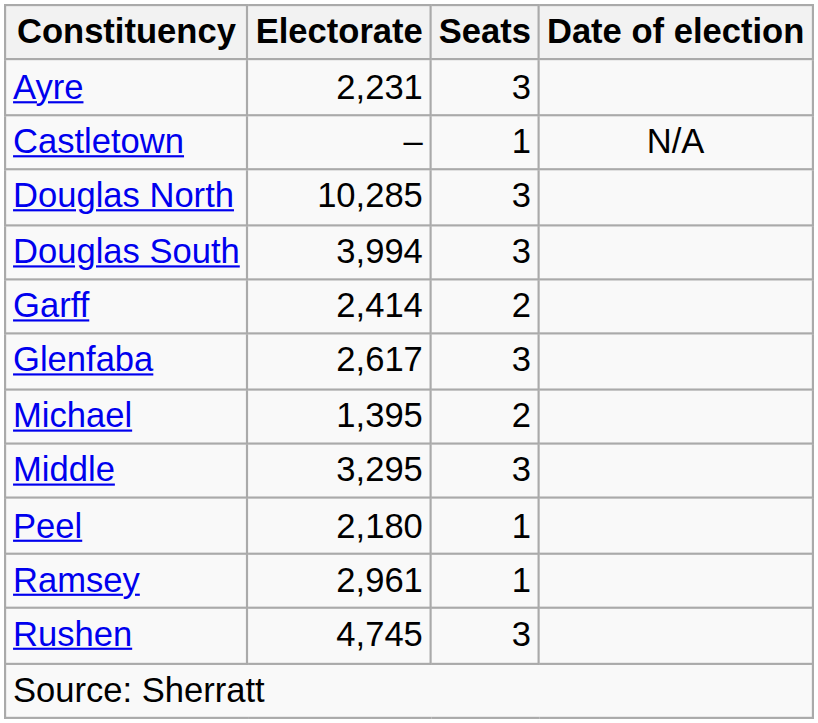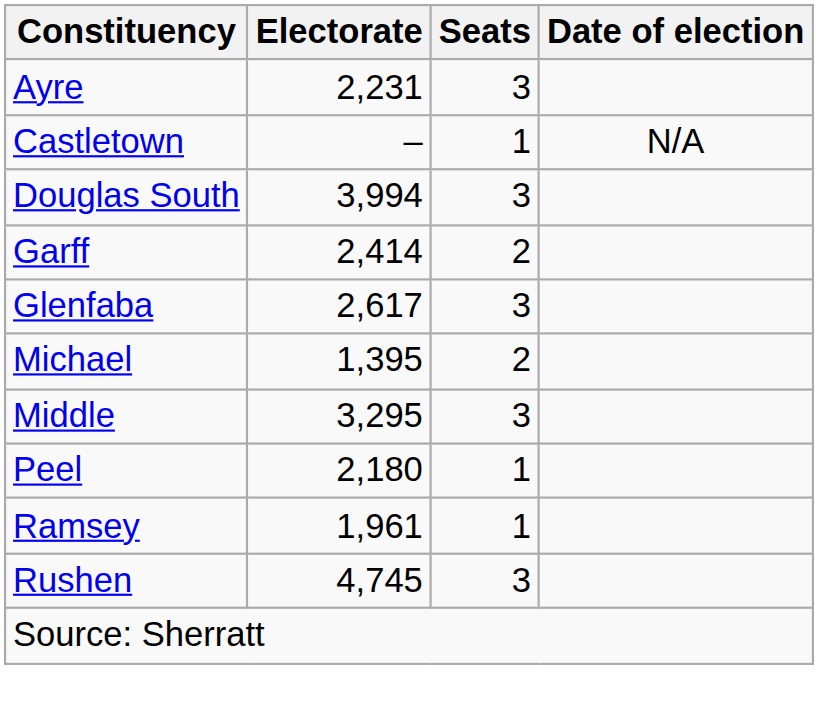- row: Douglas North | 10,285 | 3
Ramsey | Electorate: 2,961 -> 1,961
